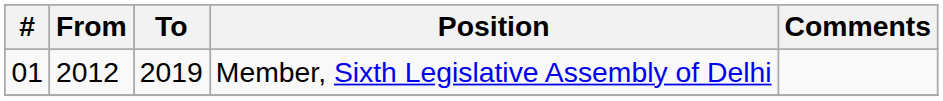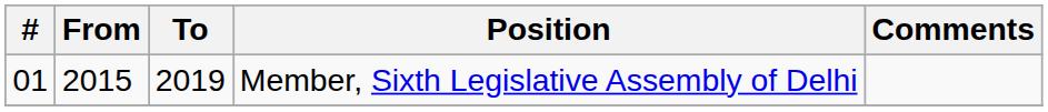Member, Sixth Legislative Assembly of Delhi | From: 2012 -> 2015
